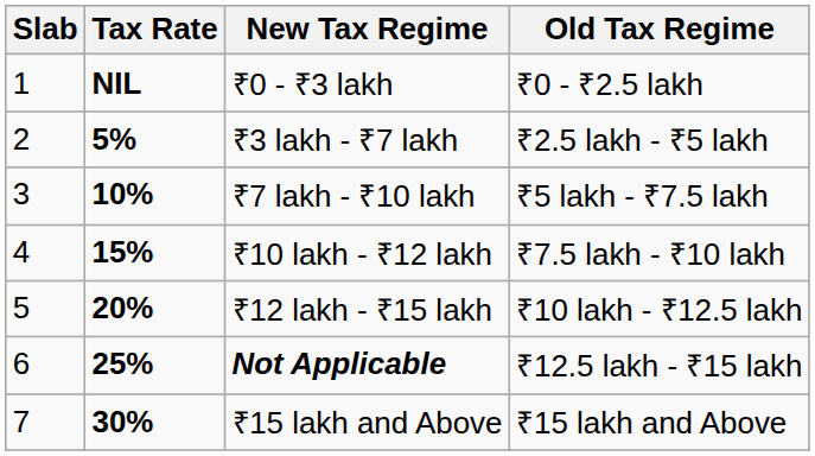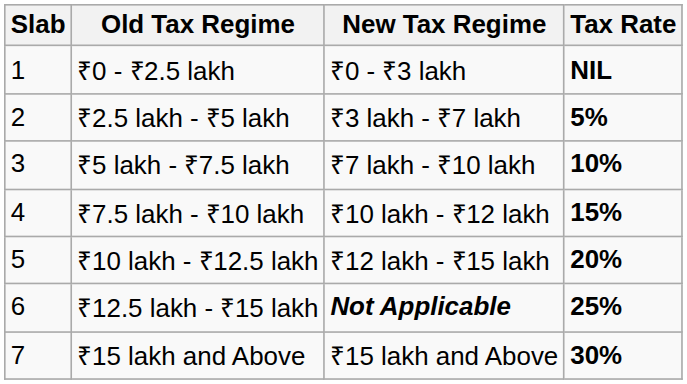columns swapped: Tax Rate <-> Old Tax Regime
